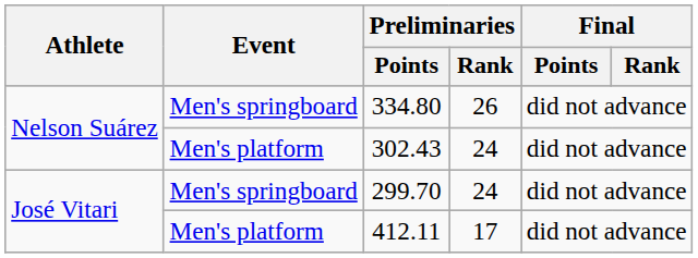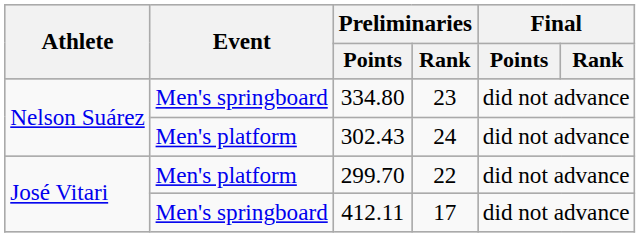334.80 | Preliminaries / Rank: 26 -> 23
299.70 | Event: Men's springboard -> Men's platform
299.70 | Preliminaries / Rank: 24 -> 22
412.11 | Event: Men's platform -> Men's springboard
